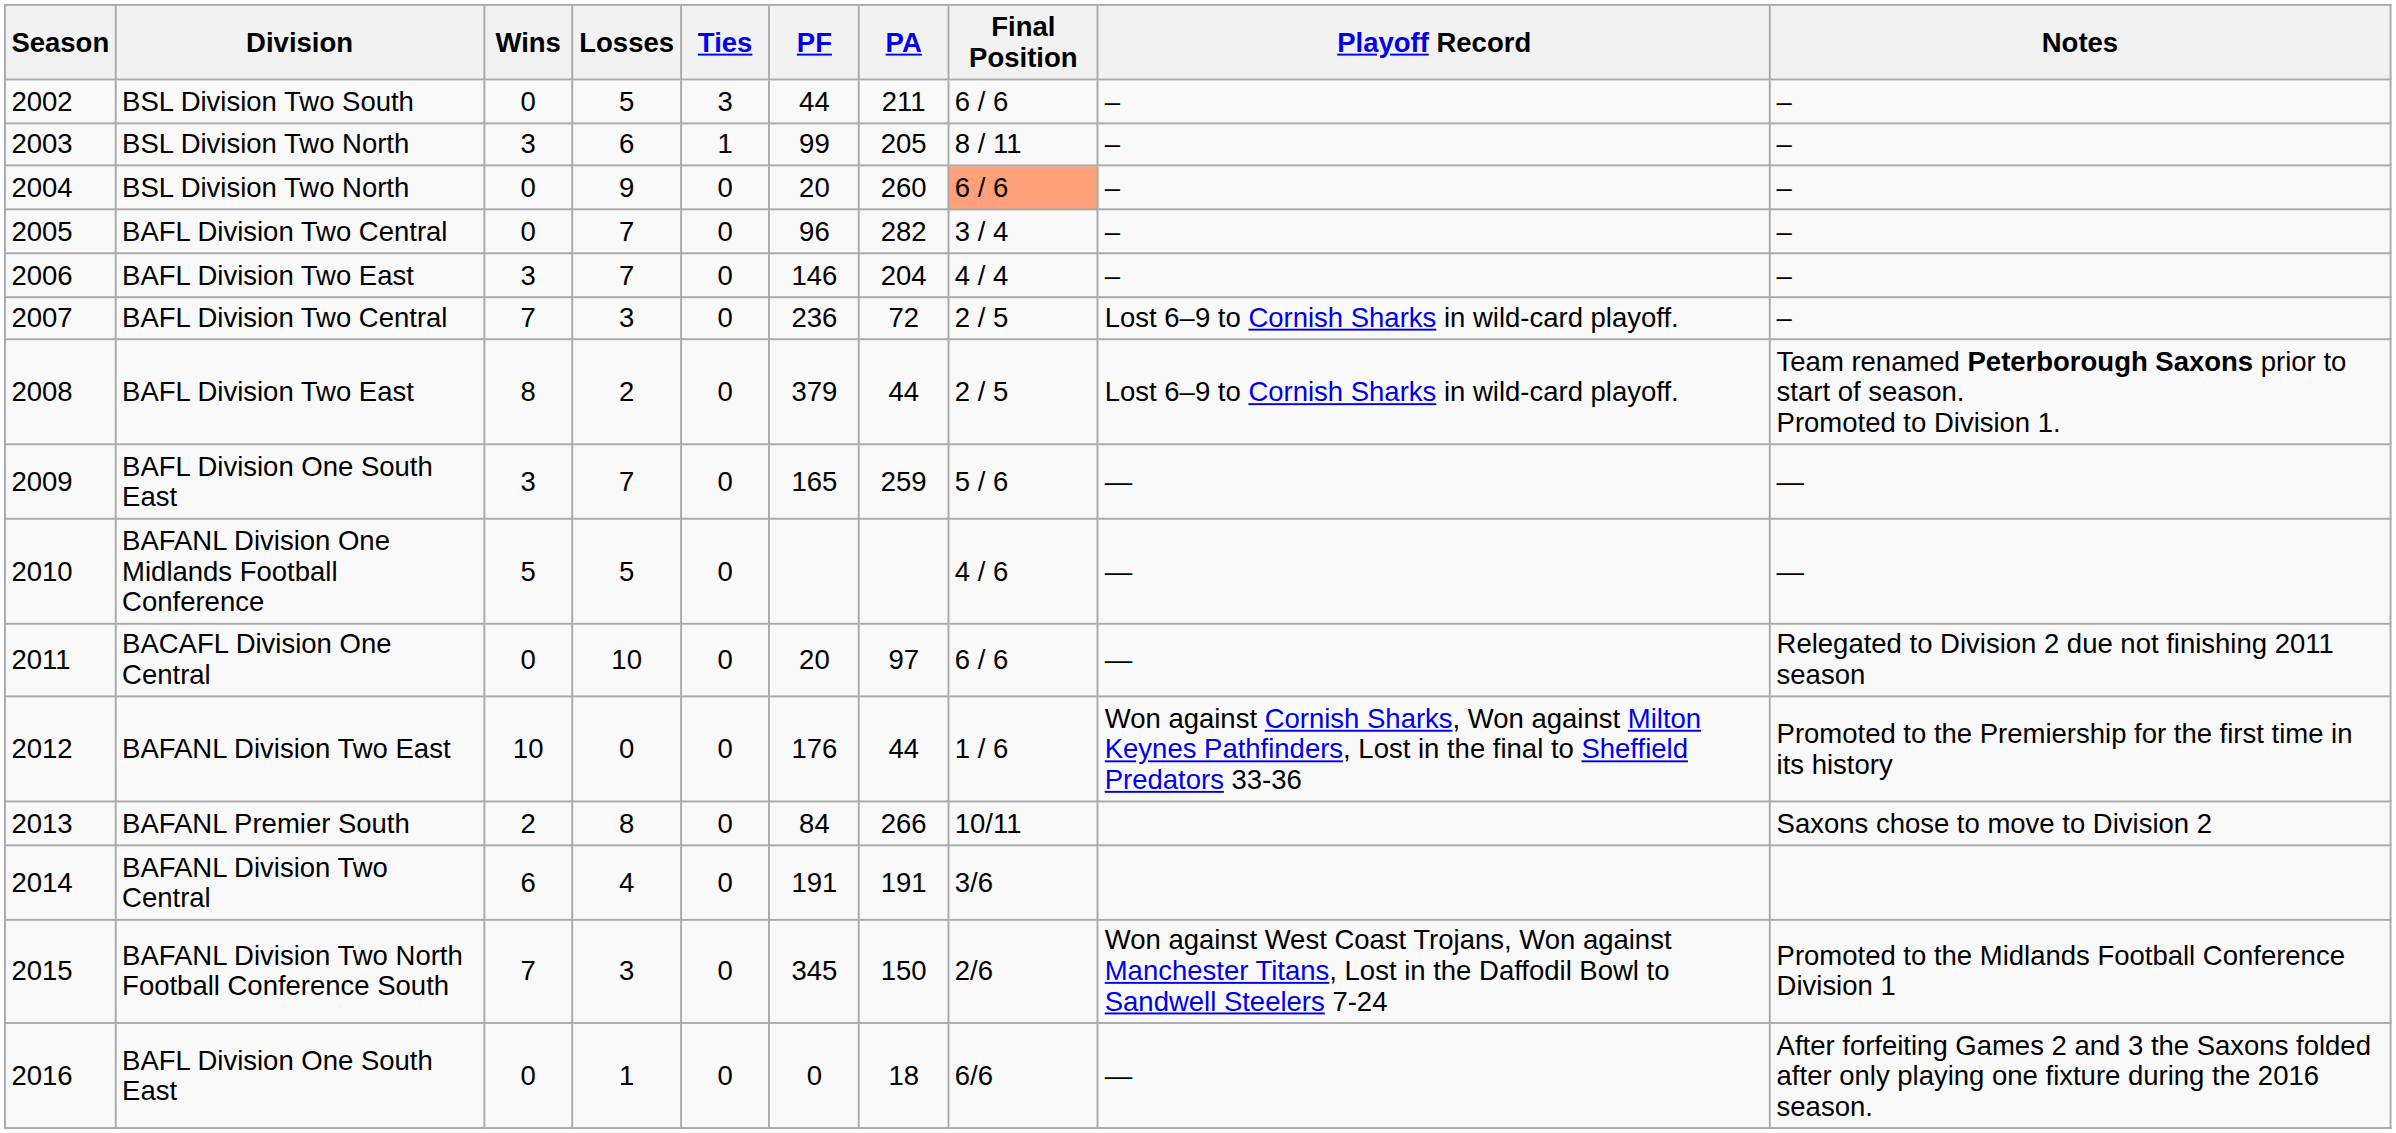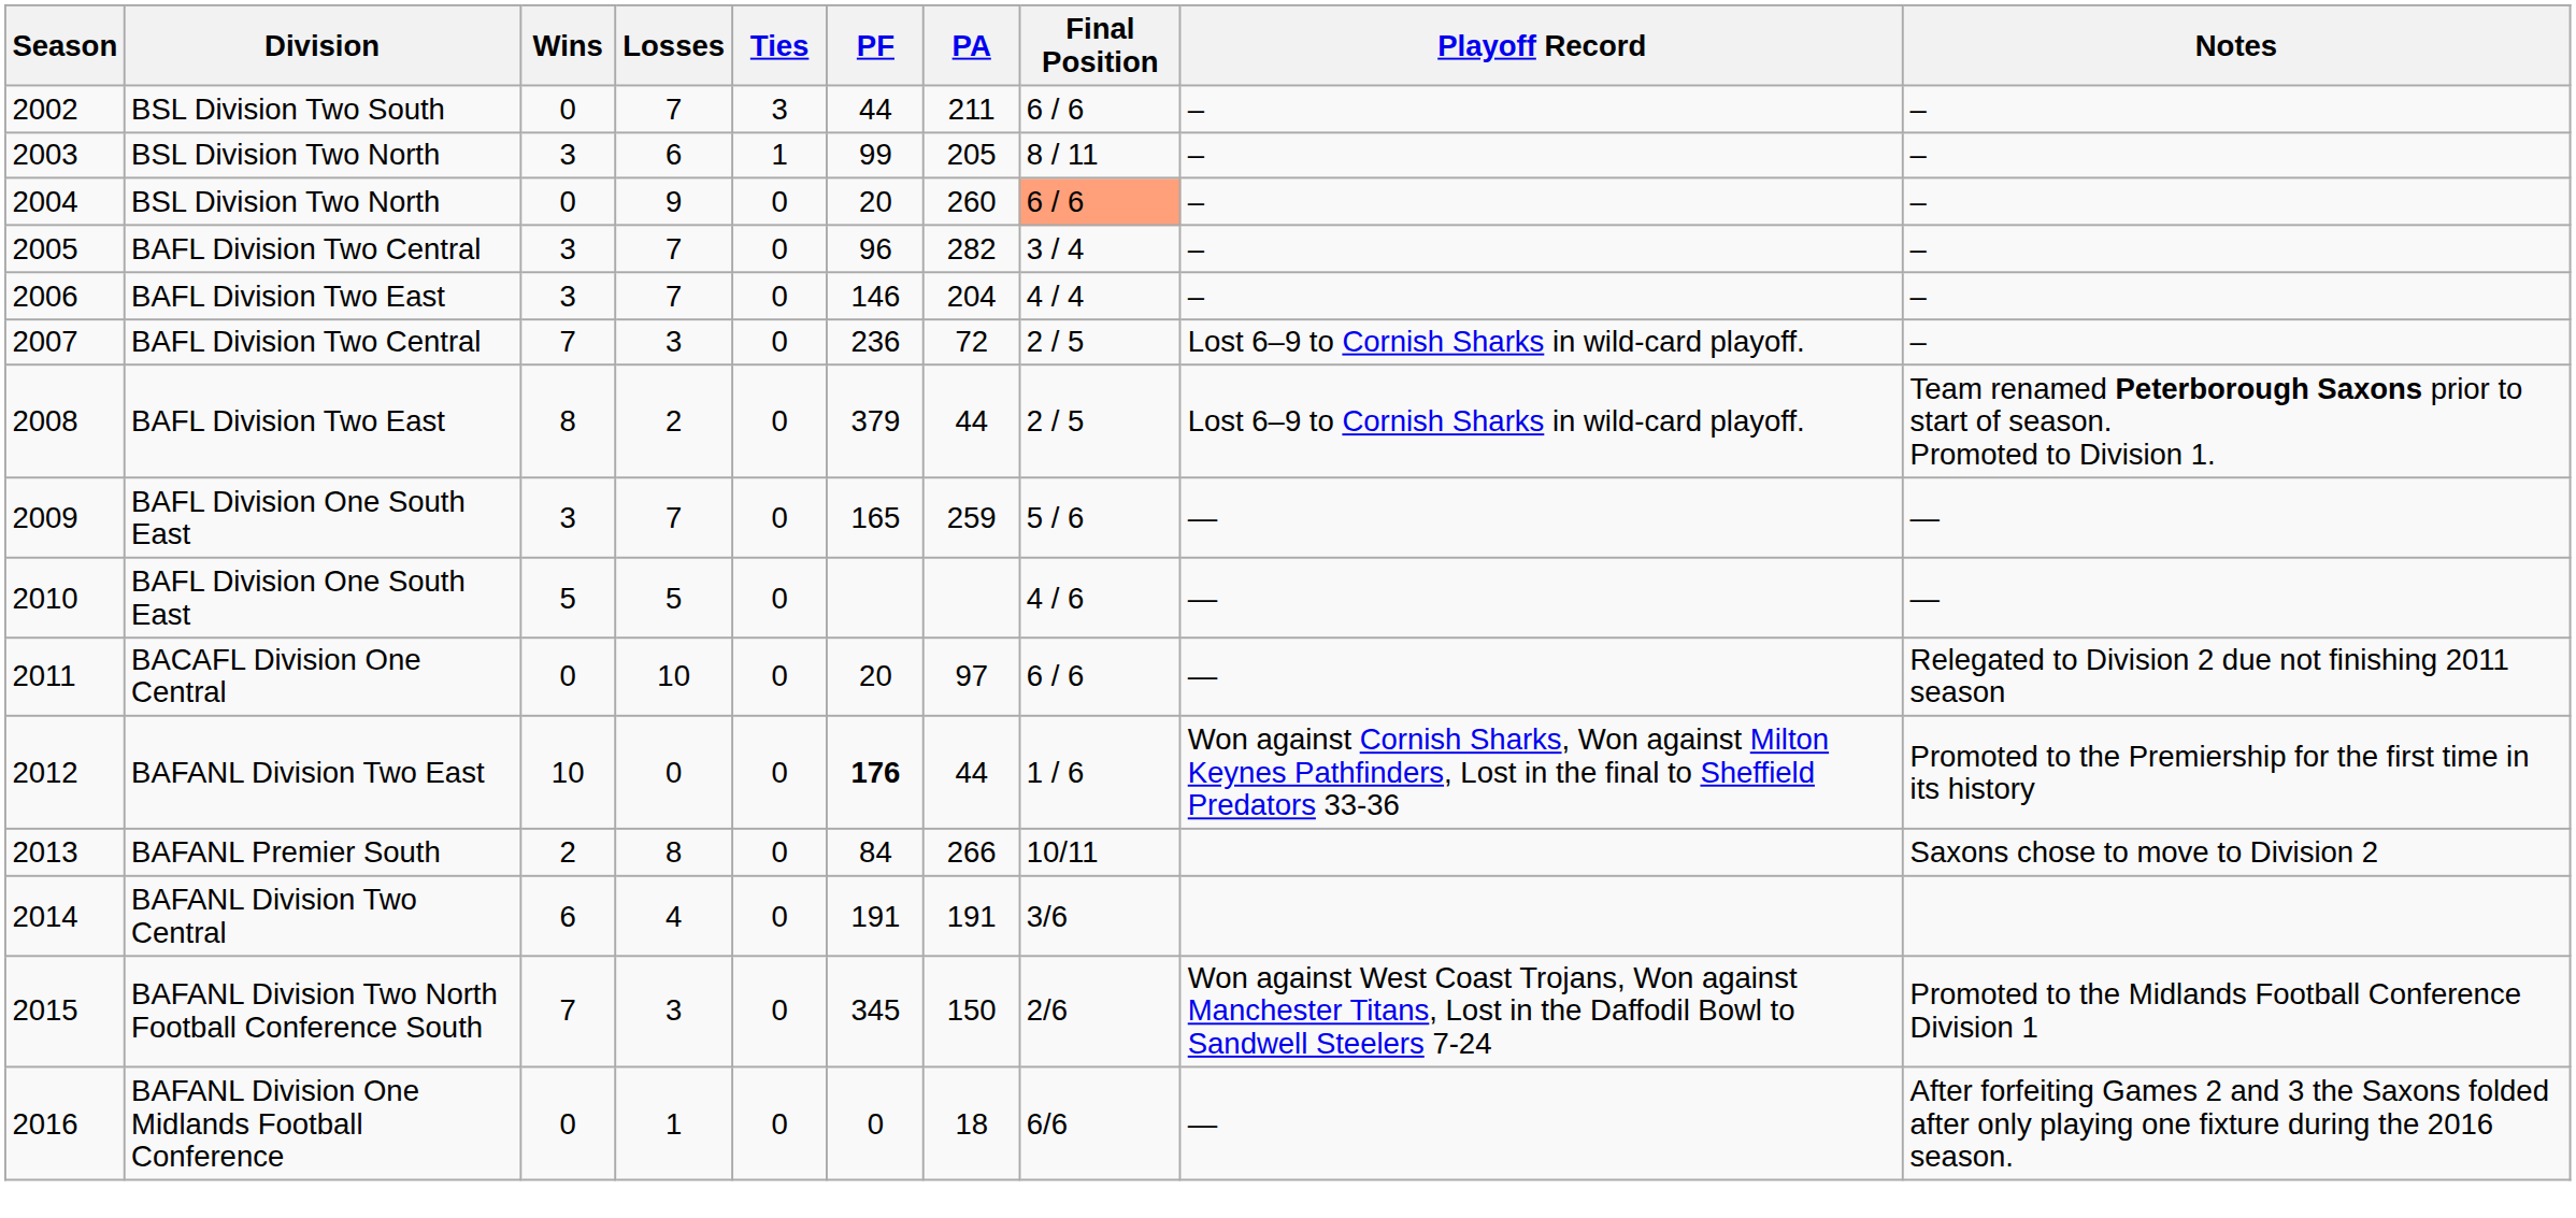2002 | Losses: 5 -> 7
2005 | Wins: 0 -> 3
2010 | Division: BAFANL Division One Midlands Football Conference -> BAFL Division One South East
2012 | PF: normal -> bold
2016 | Division: BAFL Division One South East -> BAFANL Division One Midlands Football Conference
